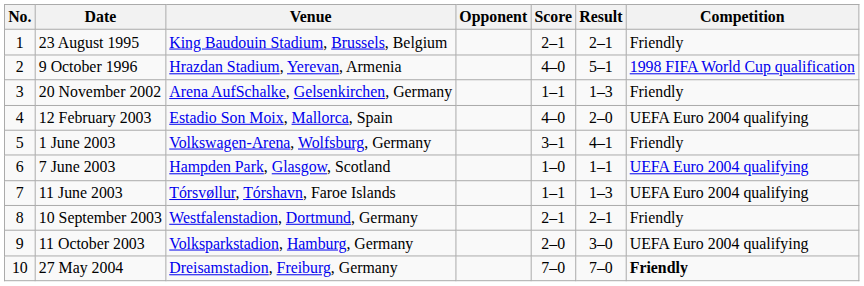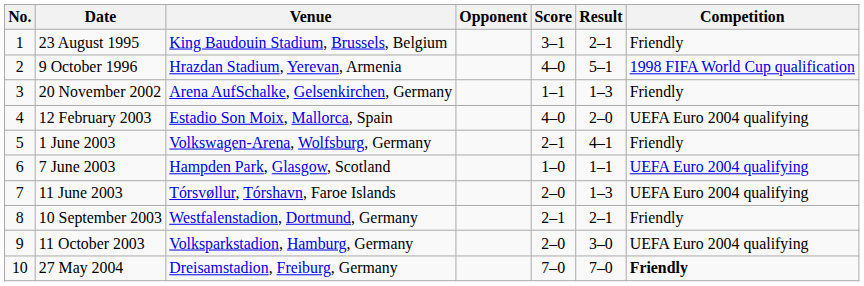23 August 1995 | Score: 2–1 -> 3–1
1 June 2003 | Score: 3–1 -> 2–1
11 June 2003 | Score: 1–1 -> 2–0
